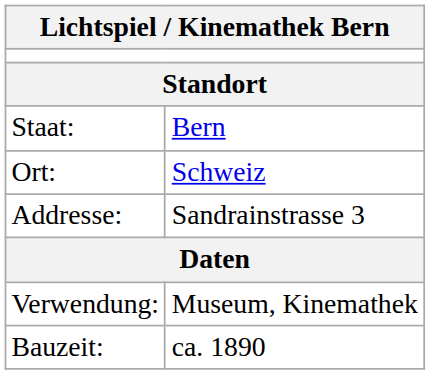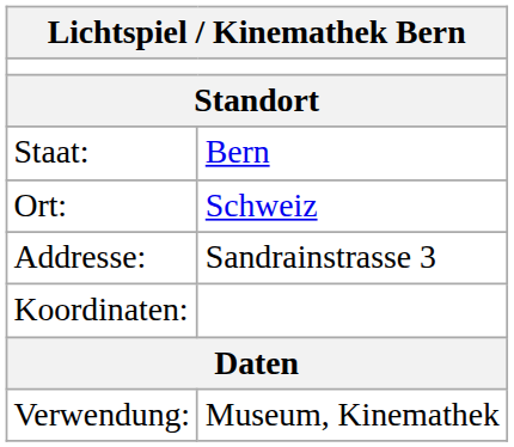+ row: Koordinaten:
- row: Bauzeit: | ca. 1890
